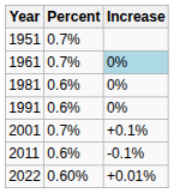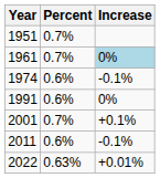+ row: 1974 | 0.6% | -0.1%
- row: 1981 | 0.6% | 0%
2022 | Percent: 0.60% -> 0.63%
